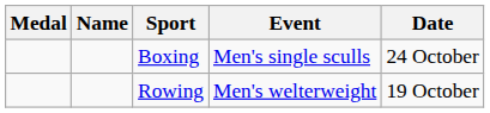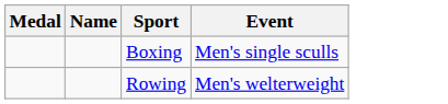- column: Date | 24 October | 19 October
